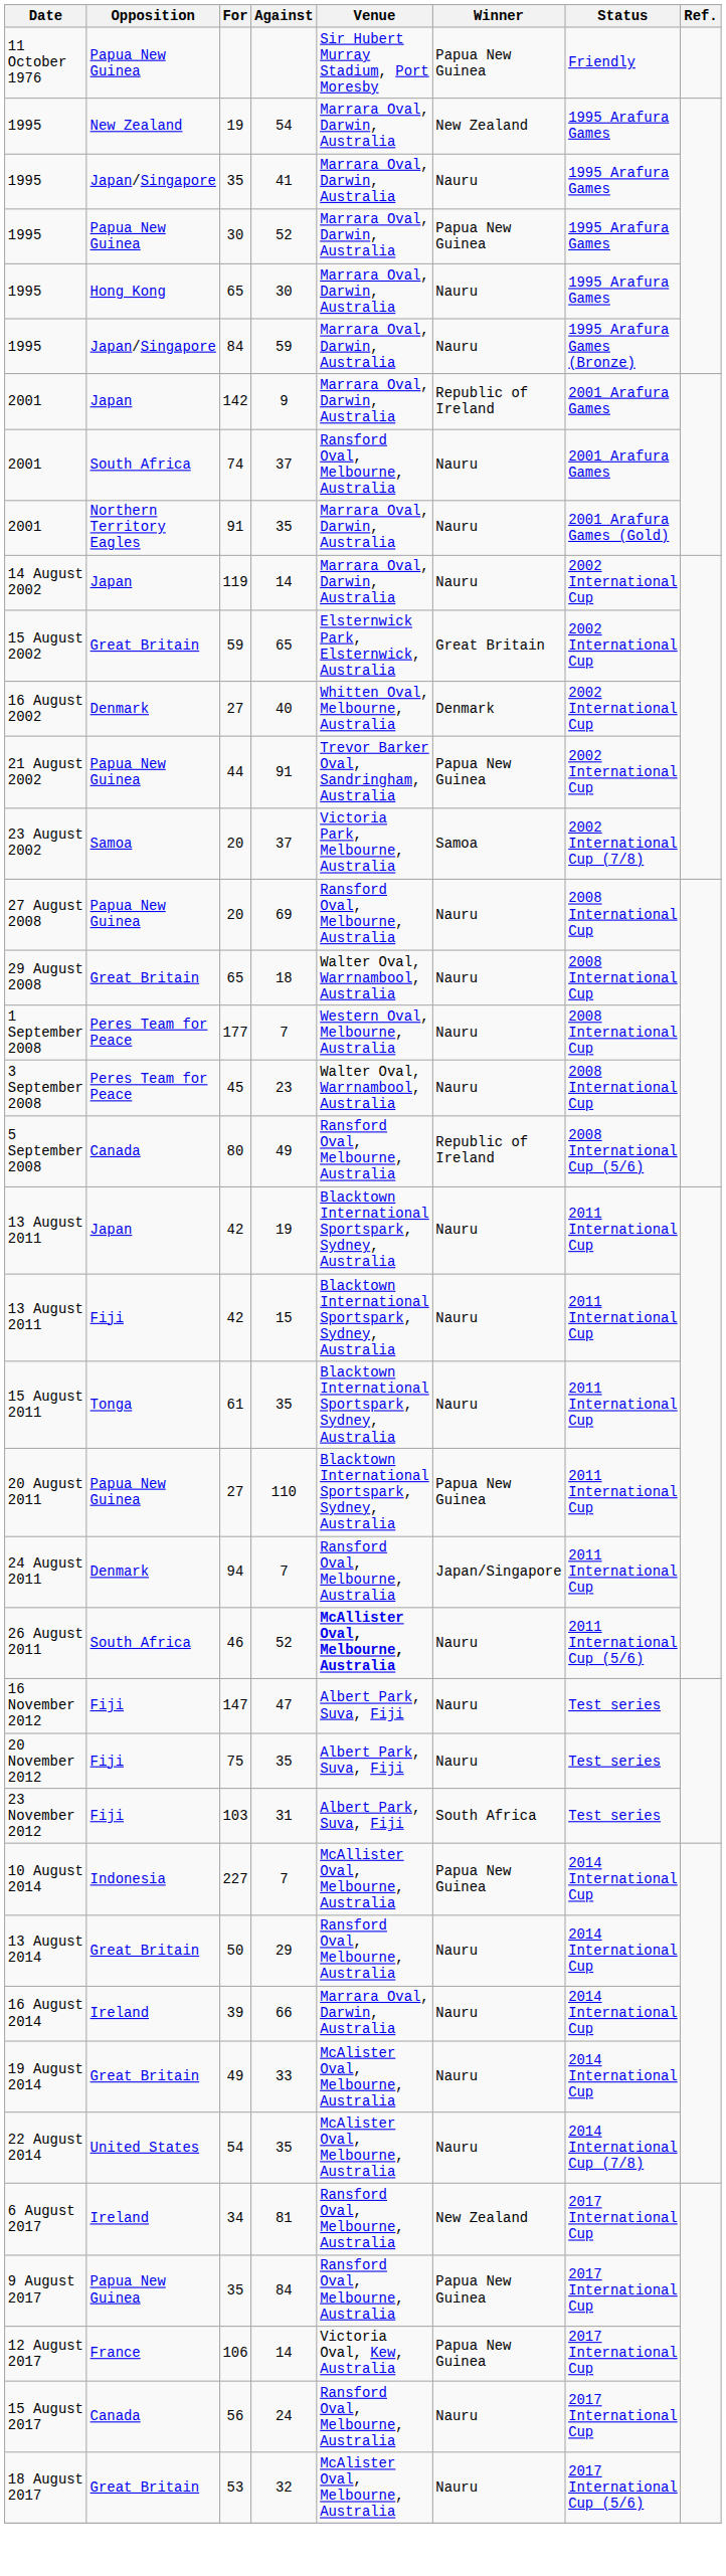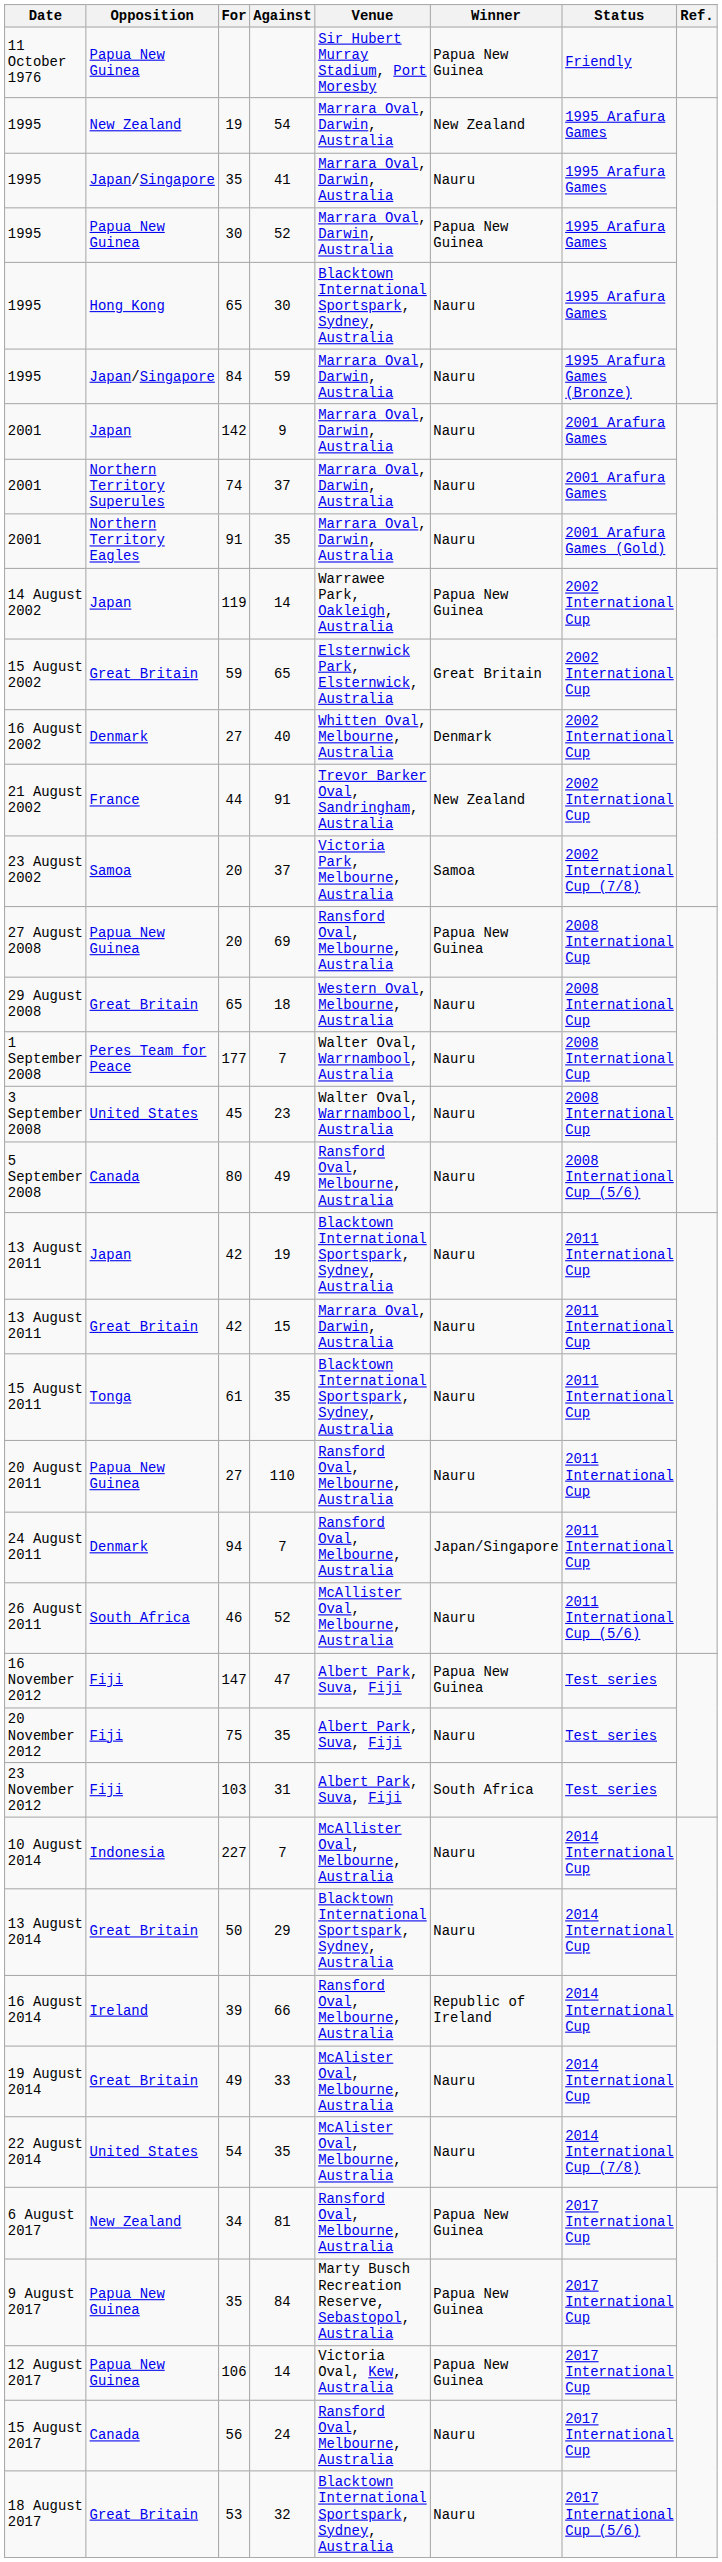65 / 30 | Venue: Marrara Oval, Darwin, Australia -> Blacktown International Sportspark, Sydney, Australia
142 | Winner: Republic of Ireland -> Nauru
74 | Opposition: South Africa -> Northern Territory Superules
74 | Venue: Ransford Oval, Melbourne, Australia -> Marrara Oval, Darwin, Australia
119 | Venue: Marrara Oval, Darwin, Australia -> Warrawee Park, Oakleigh, Australia
119 | Winner: Nauru -> Papua New Guinea
44 | Opposition: Papua New Guinea -> France
44 | Winner: Papua New Guinea -> New Zealand
20 / 69 | Winner: Nauru -> Papua New Guinea
65 / 18 | Venue: Walter Oval, Warrnambool, Australia -> Western Oval, Melbourne, Australia
177 | Venue: Western Oval, Melbourne, Australia -> Walter Oval, Warrnambool, Australia
45 | Opposition: Peres Team for Peace -> United States
80 | Winner: Republic of Ireland -> Nauru
42 / 15 | Opposition: Fiji -> Great Britain
42 / 15 | Venue: Blacktown International Sportspark, Sydney, Australia -> Marrara Oval, Darwin, Australia
27 / 110 | Venue: Blacktown International Sportspark, Sydney, Australia -> Ransford Oval, Melbourne, Australia
27 / 110 | Winner: Papua New Guinea -> Nauru
46 | Venue: bold -> normal
147 | Winner: Nauru -> Papua New Guinea
227 | Winner: Papua New Guinea -> Nauru
50 | Venue: Ransford Oval, Melbourne, Australia -> Blacktown International Sportspark, Sydney, Australia
39 | Venue: Marrara Oval, Darwin, Australia -> Ransford Oval, Melbourne, Australia
39 | Winner: Nauru -> Republic of Ireland
34 | Opposition: Ireland -> New Zealand
34 | Winner: New Zealand -> Papua New Guinea
35 / 84 | Venue: Ransford Oval, Melbourne, Australia -> Marty Busch Recreation Reserve, Sebastopol, Australia
106 | Opposition: France -> Papua New Guinea
53 | Venue: McAlister Oval, Melbourne, Australia -> Blacktown International Sportspark, Sydney, Australia
